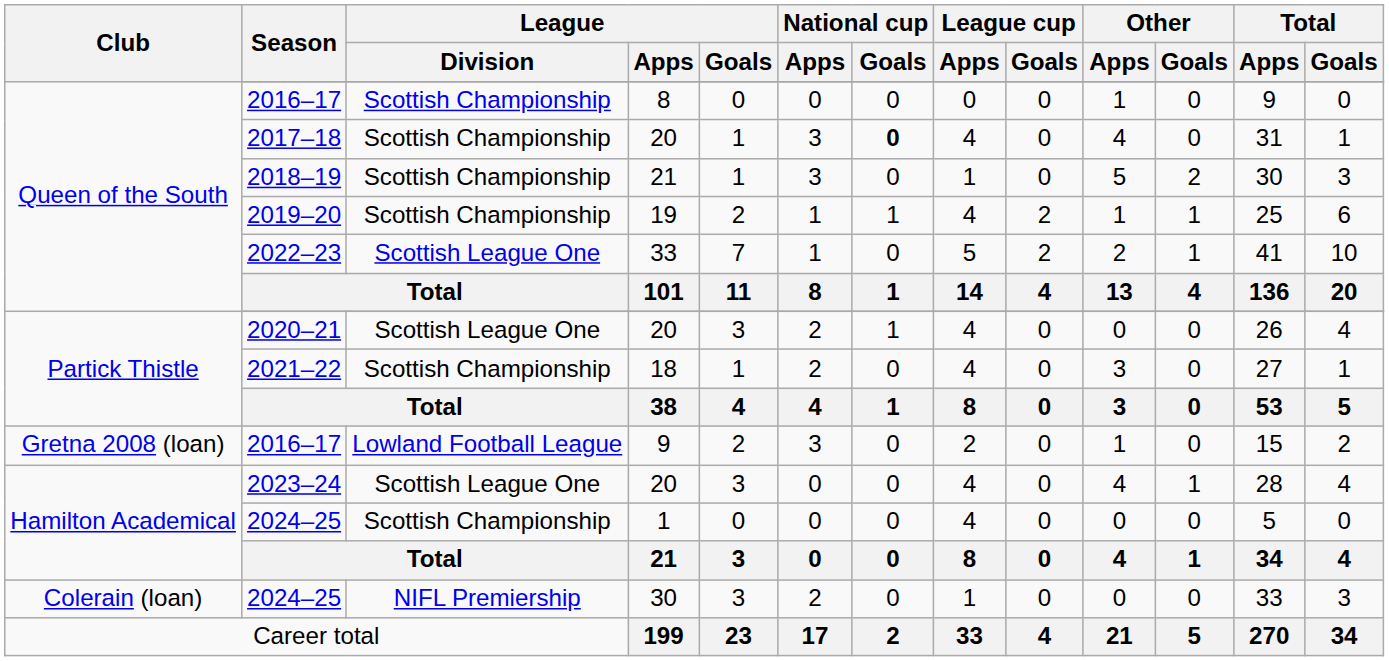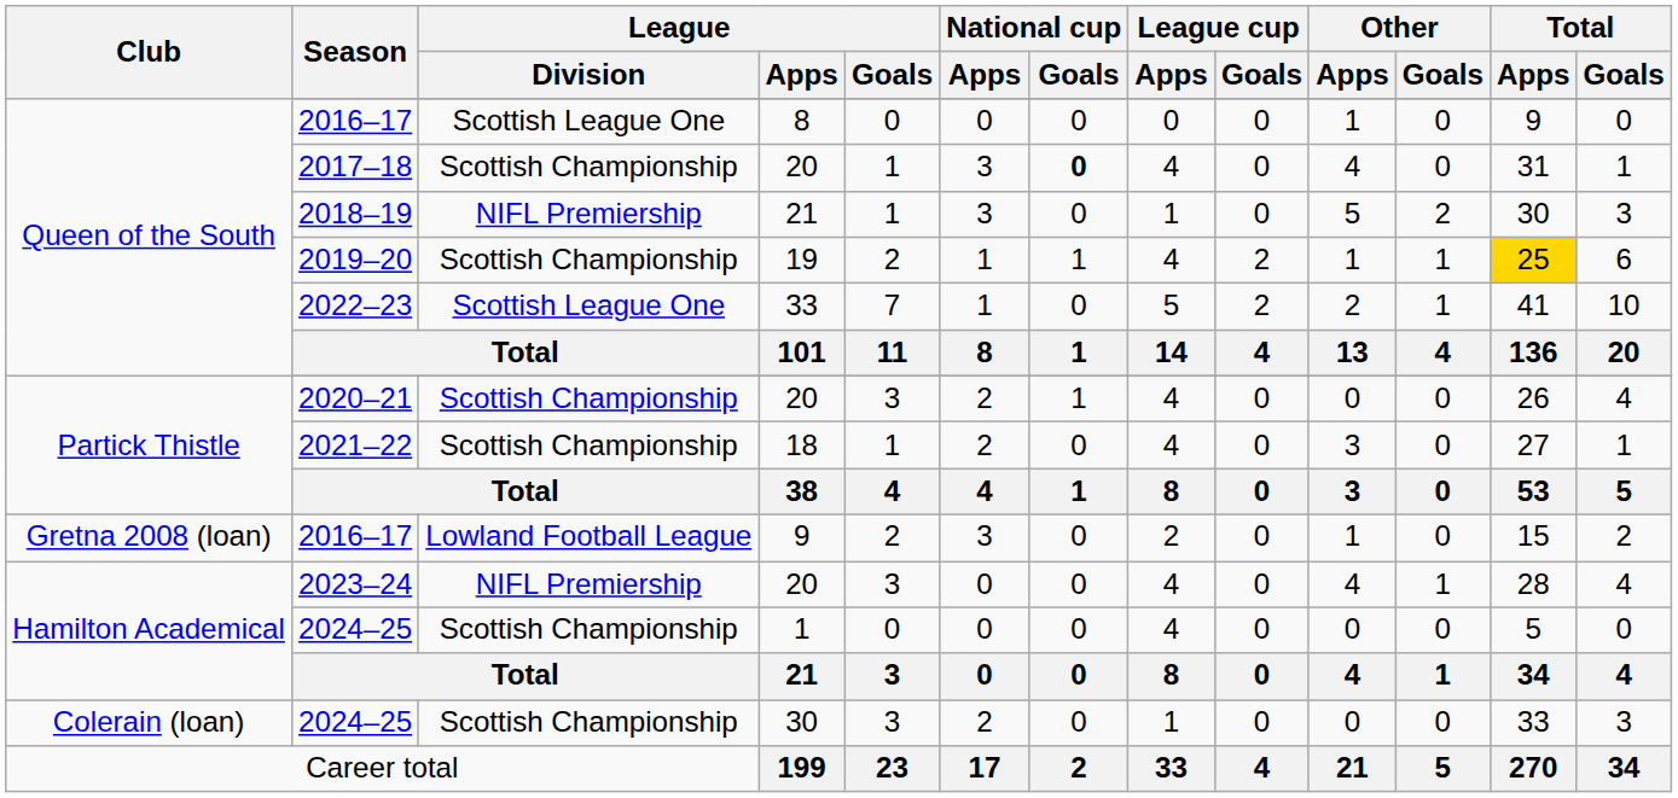Queen of the South / 2016–17 | League / Division: Scottish Championship -> Scottish League One
2018–19 | League / Division: Scottish Championship -> NIFL Premiership
2019–20 | Total / Apps: no background -> gold background
2020–21 | League / Division: Scottish League One -> Scottish Championship
2023–24 | League / Division: Scottish League One -> NIFL Premiership
Colerain (loan) / 2024–25 | League / Division: NIFL Premiership -> Scottish Championship
